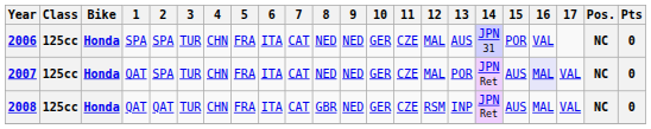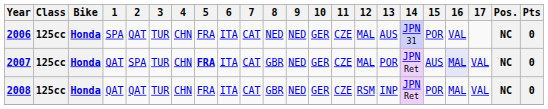2006 | 2: SPA -> QAT
2007 | 5: normal -> bold
2007 | 8: NED -> GBR
2008 | 15: AUS -> POR
